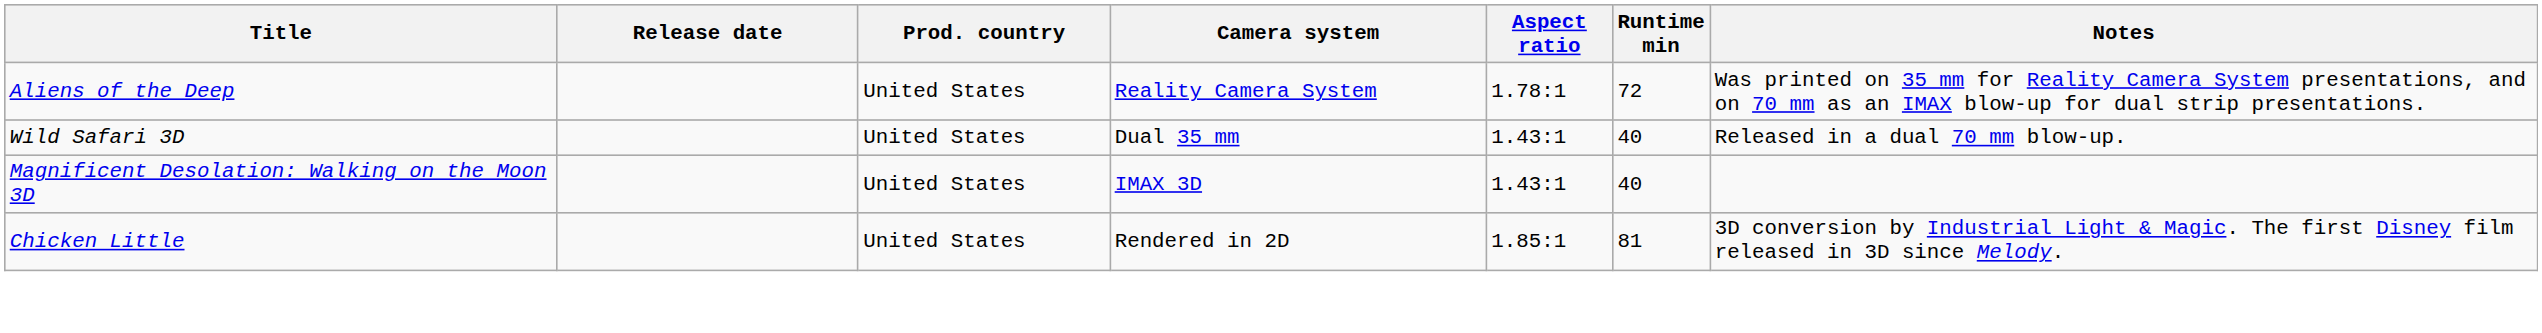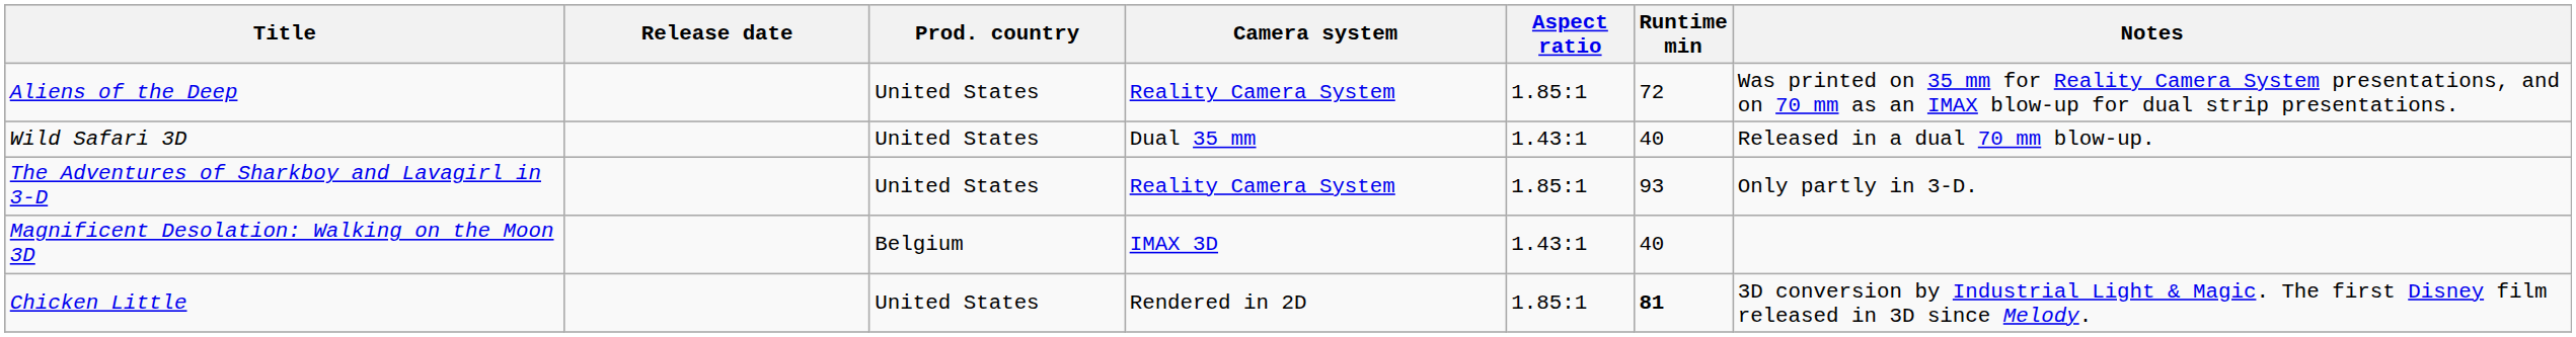Aliens of the Deep | Aspect ratio: 1.78:1 -> 1.85:1
+ row: The Adventures of Sharkboy and Lavagirl in 3-D | United States | Reality Camera System | 1.85:1 | 93 | Only partly in 3-D.
Magnificent Desolation: Walking on the Moon 3D | Prod. country: United States -> Belgium
Chicken Little | Runtime min: normal -> bold
